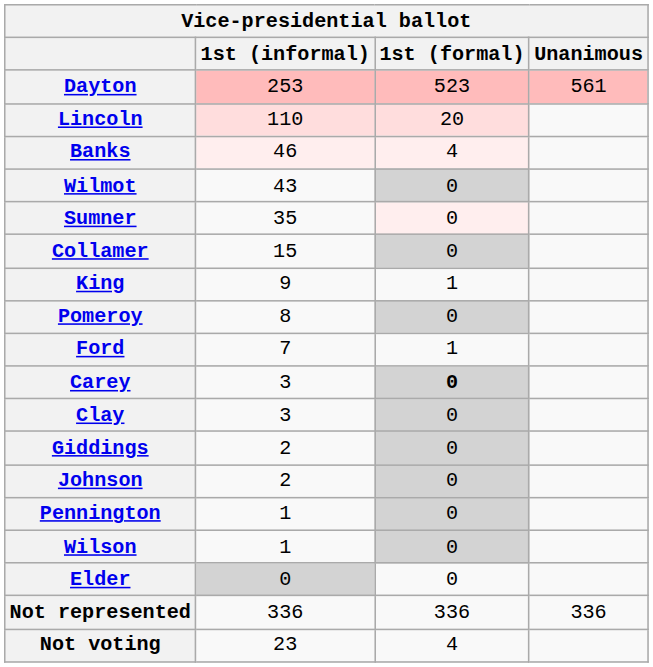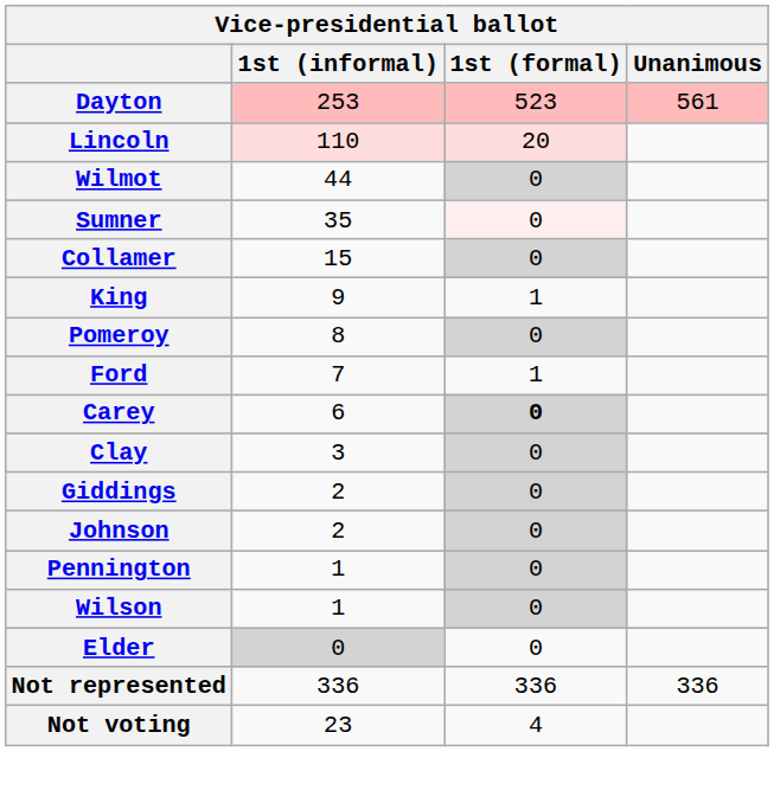- row: Banks | 46 | 4
Wilmot | 1st (informal): 43 -> 44
Carey | 1st (informal): 3 -> 6
